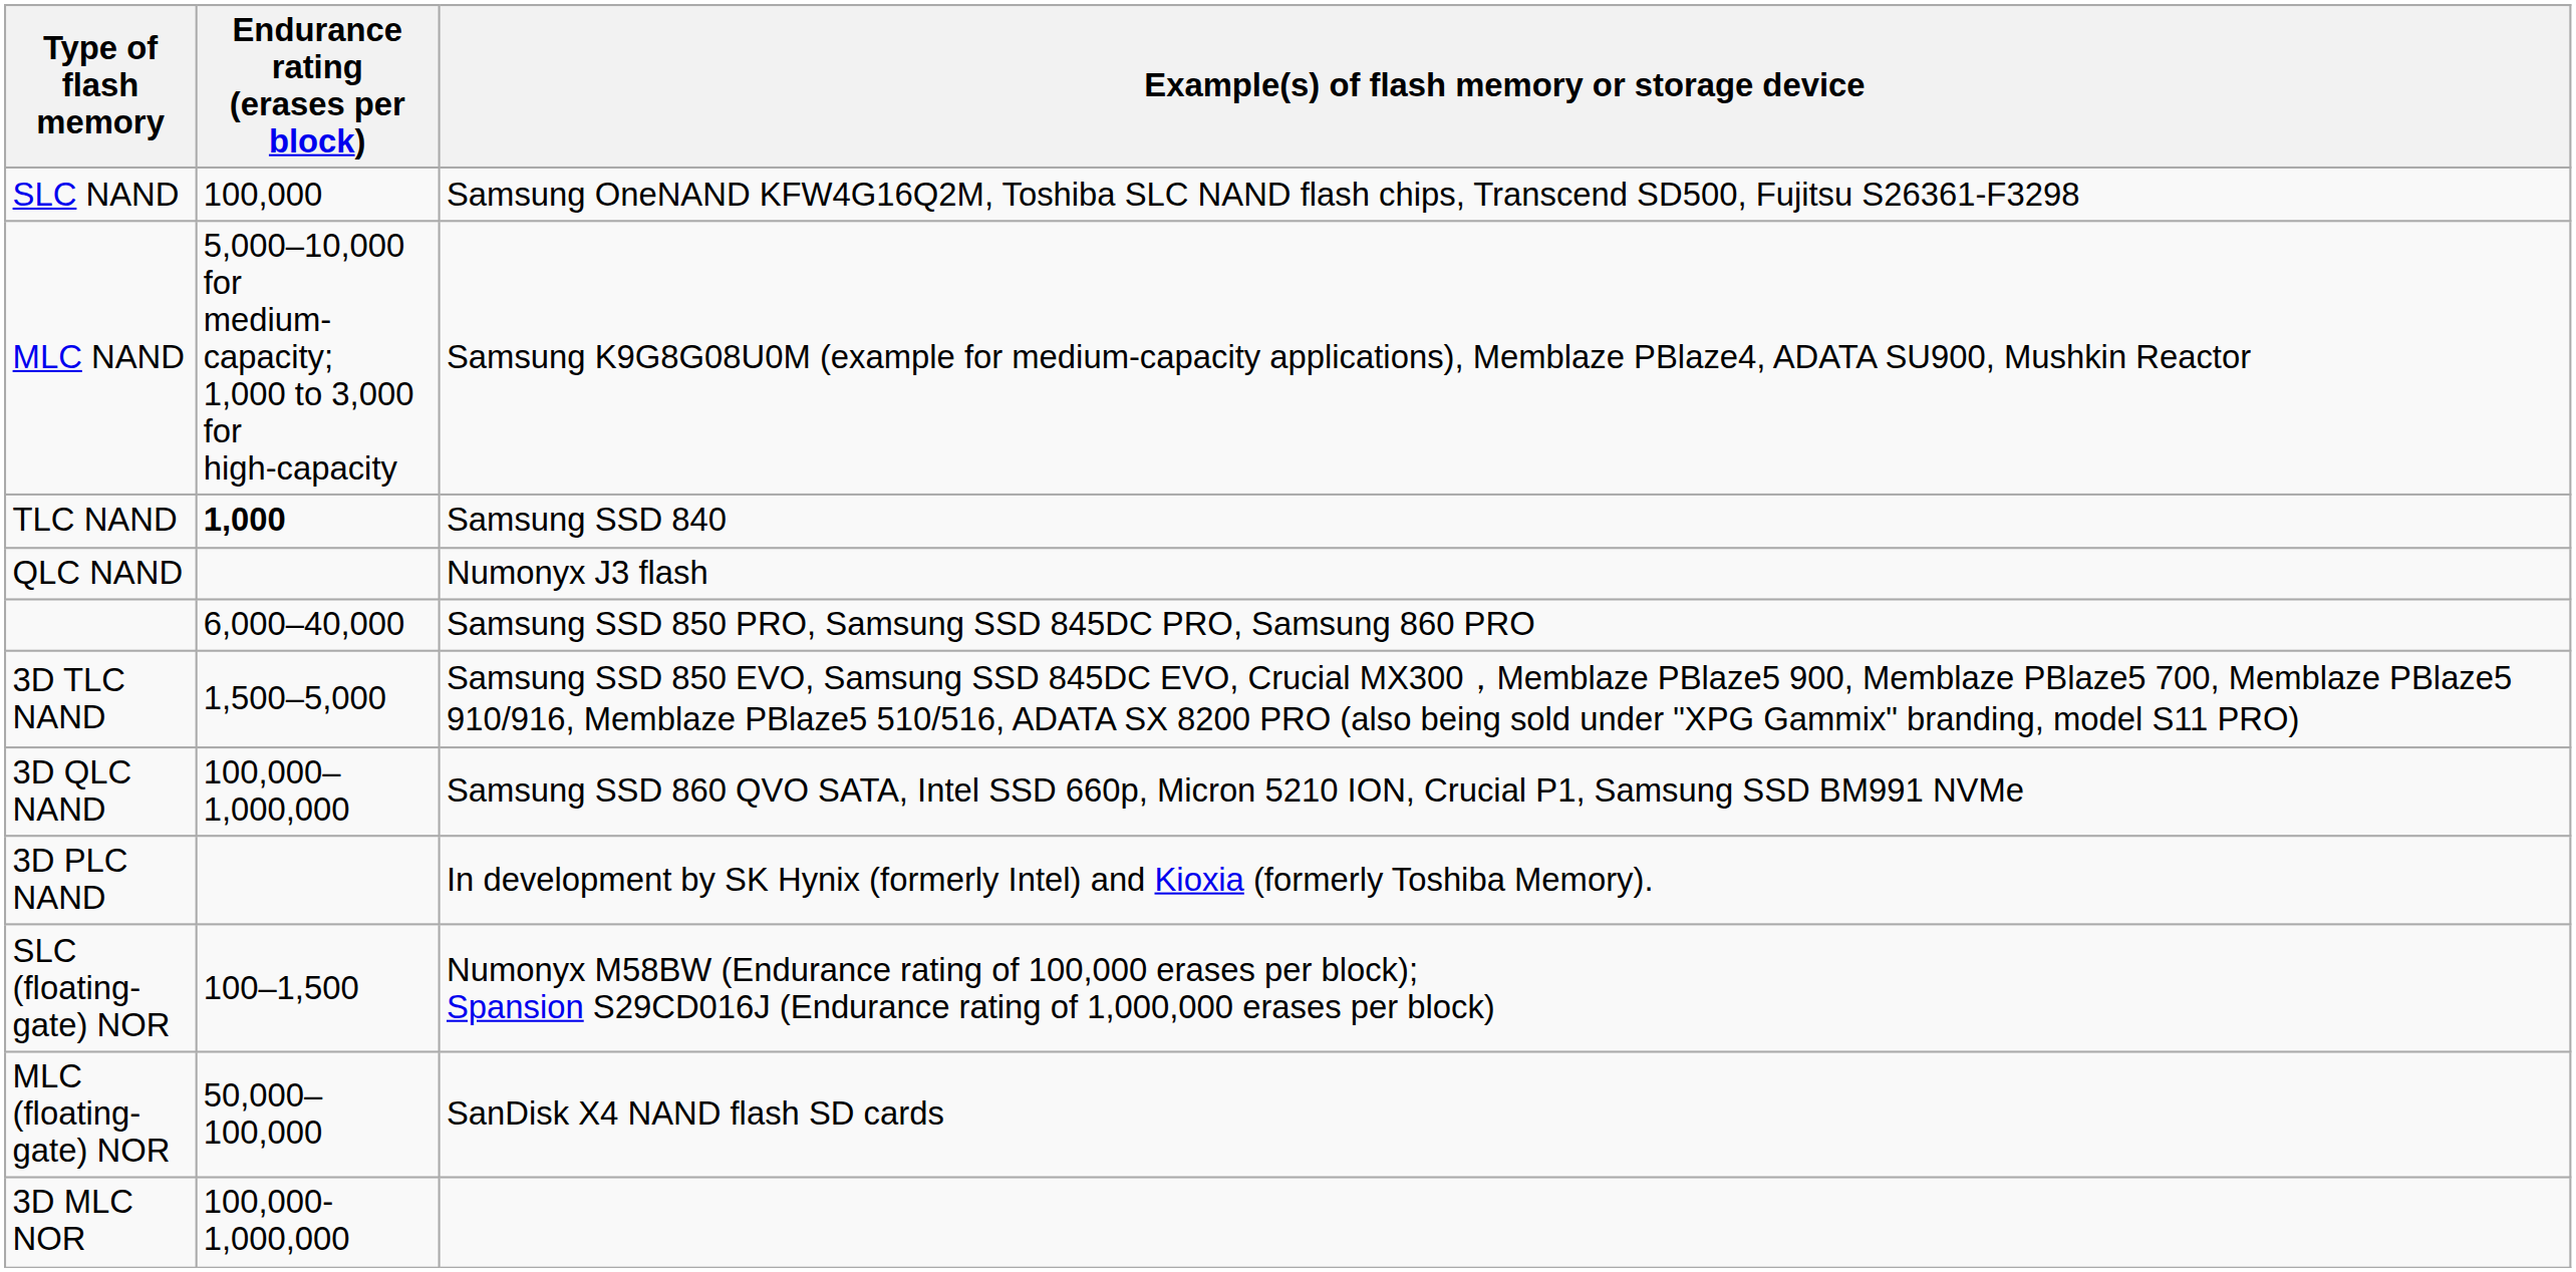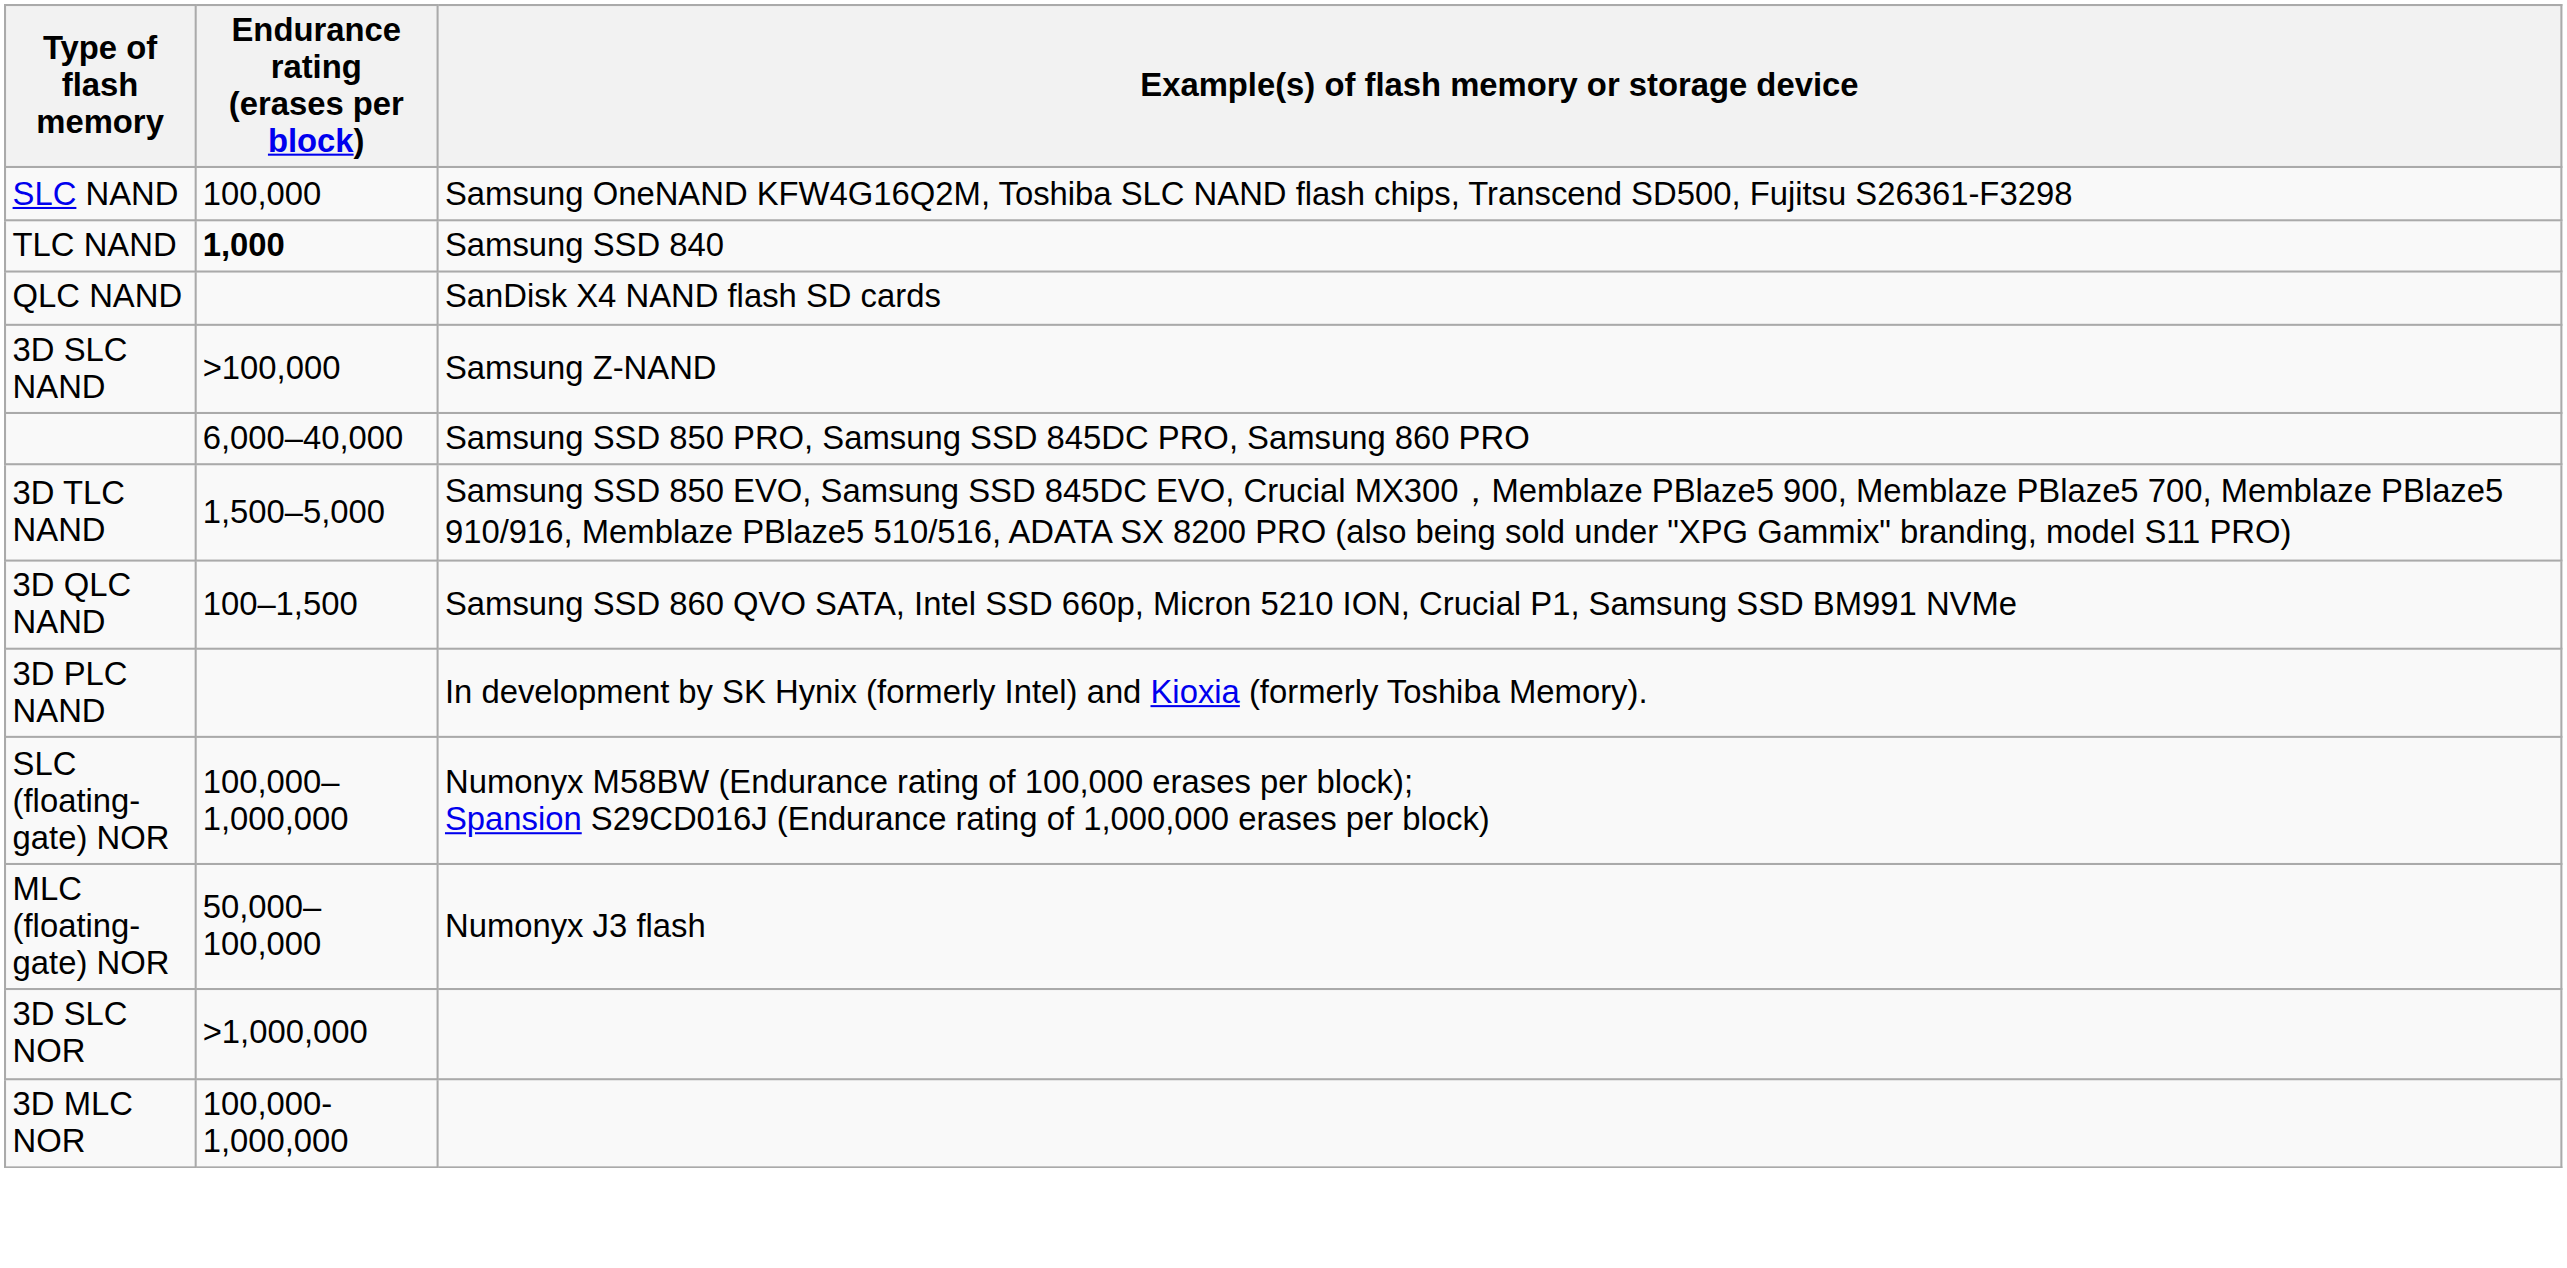- row: MLC NAND | 5,000–10,000 for medium-capacity; 1,000 to 3,000 for high-capacity | Samsung K9G8G08U0M (example for medium-capacity applications), Memblaze PBlaze4, ADATA SU900, Mushkin Reactor
QLC NAND | Example(s) of flash memory or storage device: Numonyx J3 flash -> SanDisk X4 NAND flash SD cards
+ row: 3D SLC NAND | >100,000 | Samsung Z-NAND
3D QLC NAND | Endurance rating (erases per block): 100,000–1,000,000 -> 100–1,500
SLC (floating- gate) NOR | Endurance rating (erases per block): 100–1,500 -> 100,000–1,000,000
MLC (floating- gate) NOR | Example(s) of flash memory or storage device: SanDisk X4 NAND flash SD cards -> Numonyx J3 flash
+ row: 3D SLC NOR | >1,000,000
